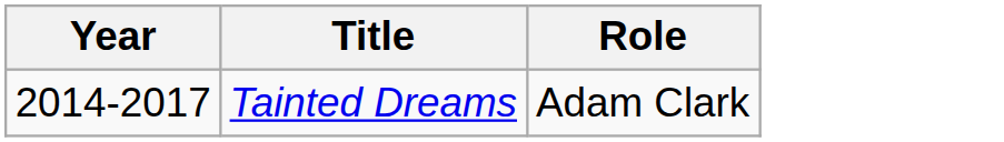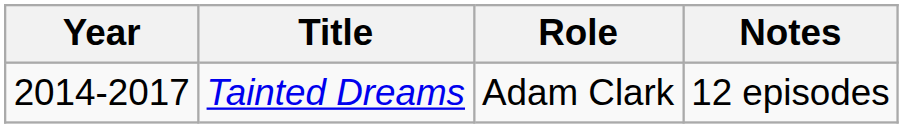+ column: Notes | 12 episodes
